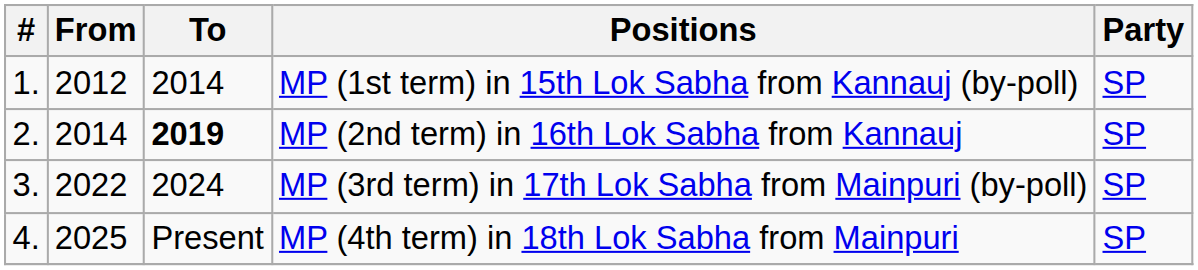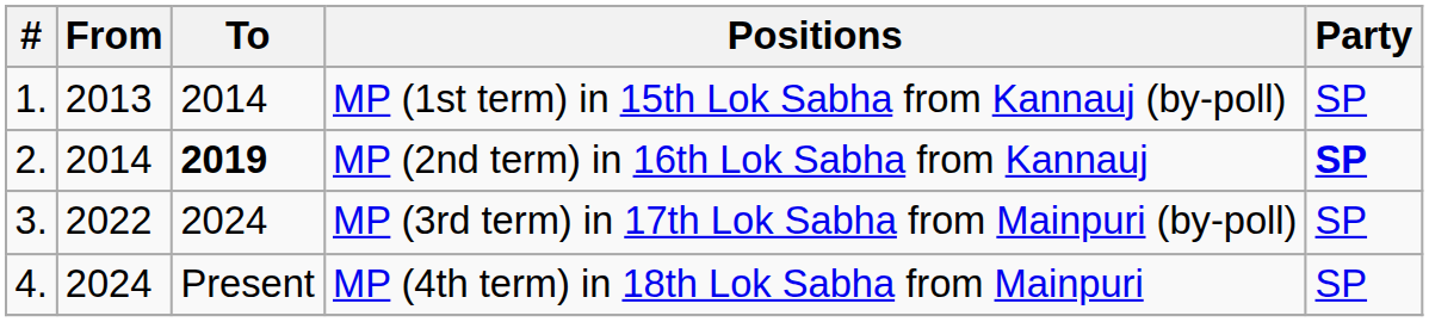MP (1st term) in 15th Lok Sabha from Kannauj (by-poll) | From: 2012 -> 2013
MP (2nd term) in 16th Lok Sabha from Kannauj | Party: normal -> bold
MP (4th term) in 18th Lok Sabha from Mainpuri | From: 2025 -> 2024
